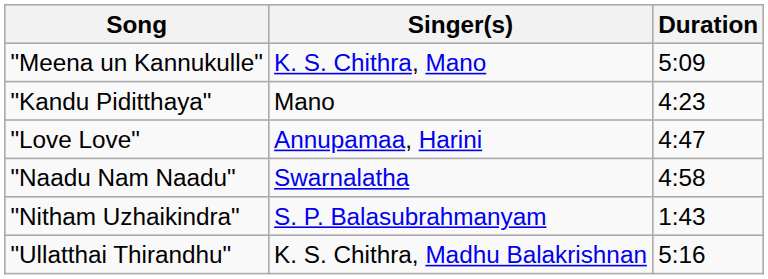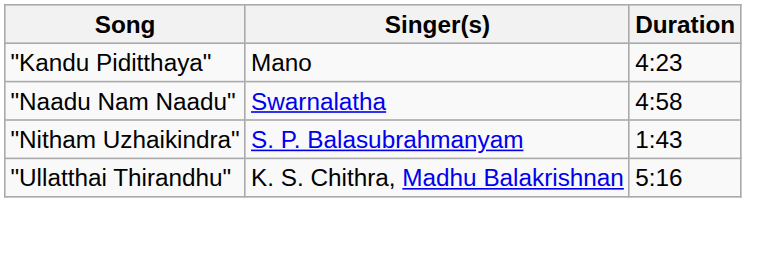- row: "Meena un Kannukulle" | K. S. Chithra, Mano | 5:09
- row: "Love Love" | Annupamaa, Harini | 4:47
